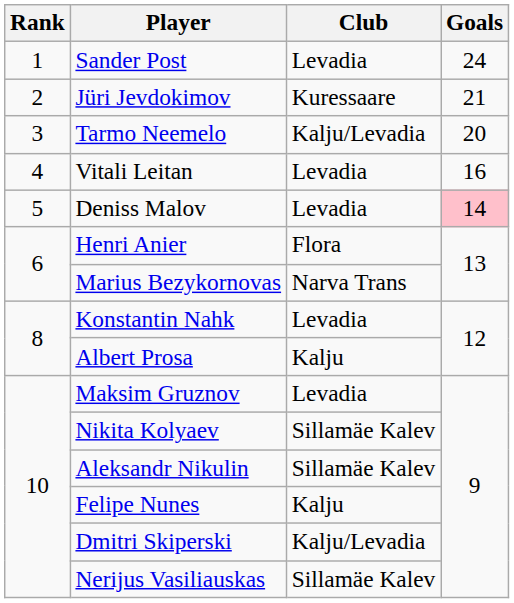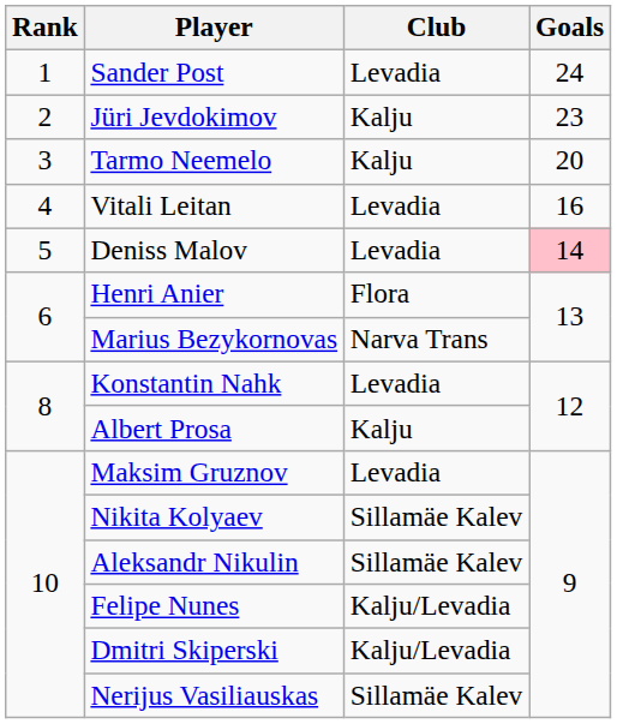Jüri Jevdokimov | Club: Kuressaare -> Kalju
Jüri Jevdokimov | Goals: 21 -> 23
Tarmo Neemelo | Club: Kalju/Levadia -> Kalju
Felipe Nunes | Club: Kalju -> Kalju/Levadia
